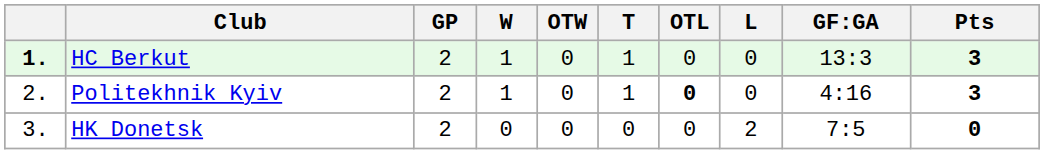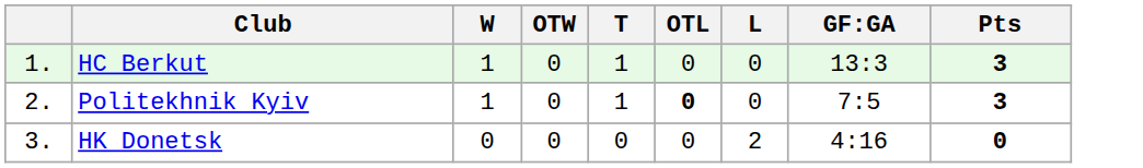- column: GP | 2 | 2 | 2
HC Berkut | column 1: bold -> normal
Politekhnik Kyiv | GF:GA: 4:16 -> 7:5
HK Donetsk | GF:GA: 7:5 -> 4:16
